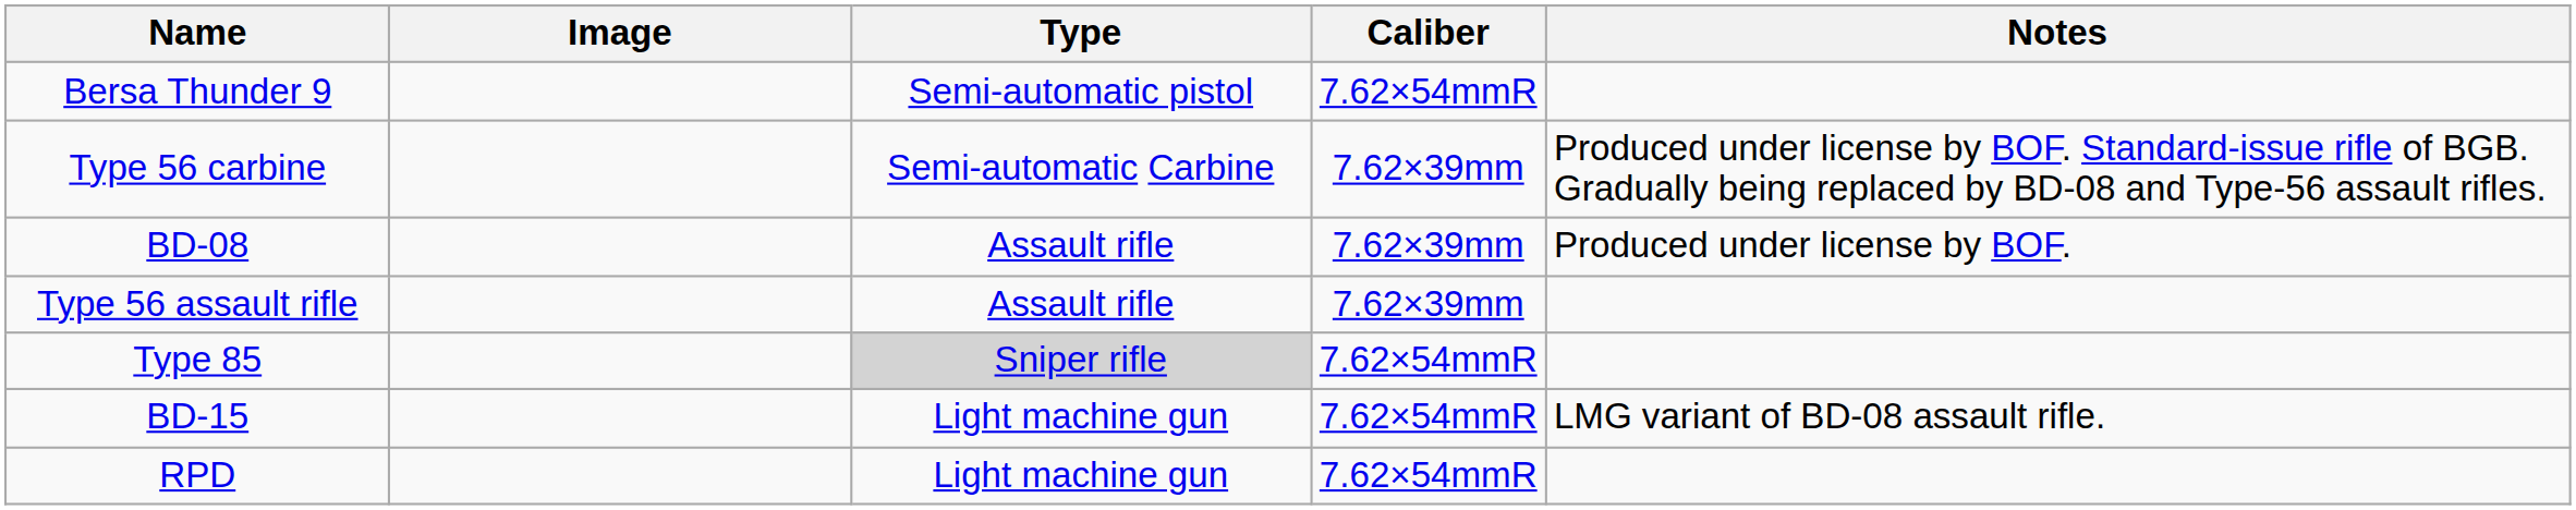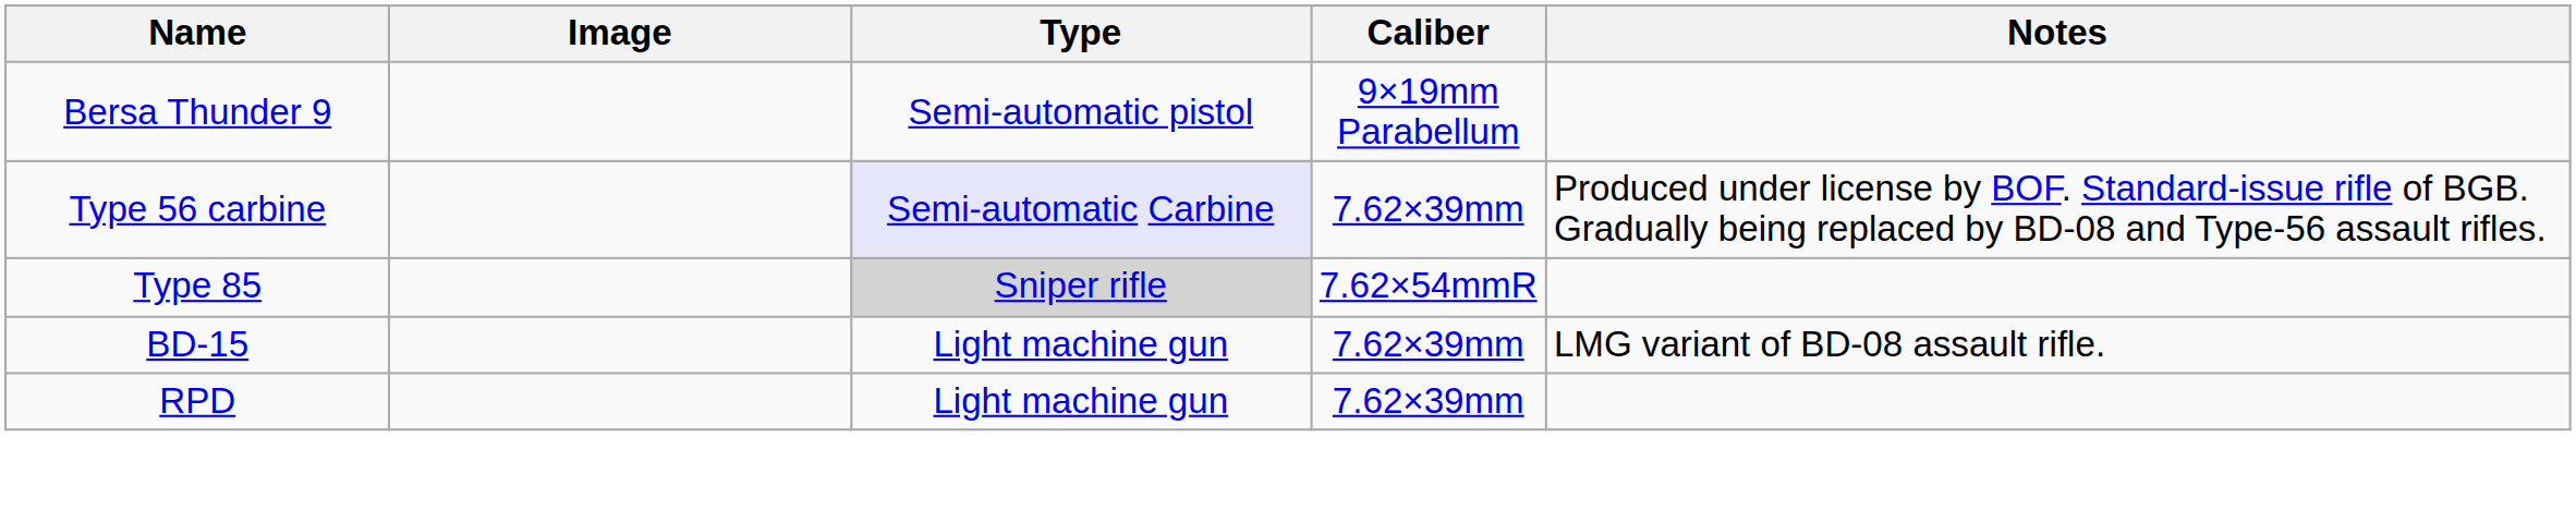Bersa Thunder 9 | Caliber: 7.62×54mmR -> 9×19mm Parabellum
Type 56 carbine | Type: no background -> lavender background
- row: BD-08 | Assault rifle | 7.62×39mm | Produced under license by BOF.
- row: Type 56 assault rifle | Assault rifle | 7.62×39mm
BD-15 | Caliber: 7.62×54mmR -> 7.62×39mm
RPD | Caliber: 7.62×54mmR -> 7.62×39mm
